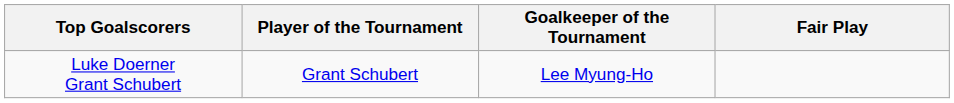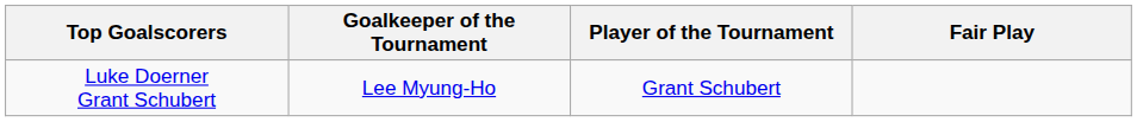columns swapped: Player of the Tournament <-> Goalkeeper of the Tournament
